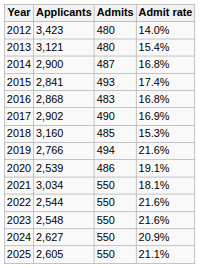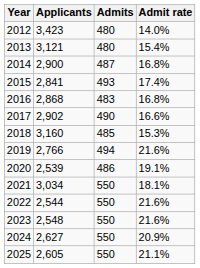2017 | Admit rate: 16.9% -> 16.6%
